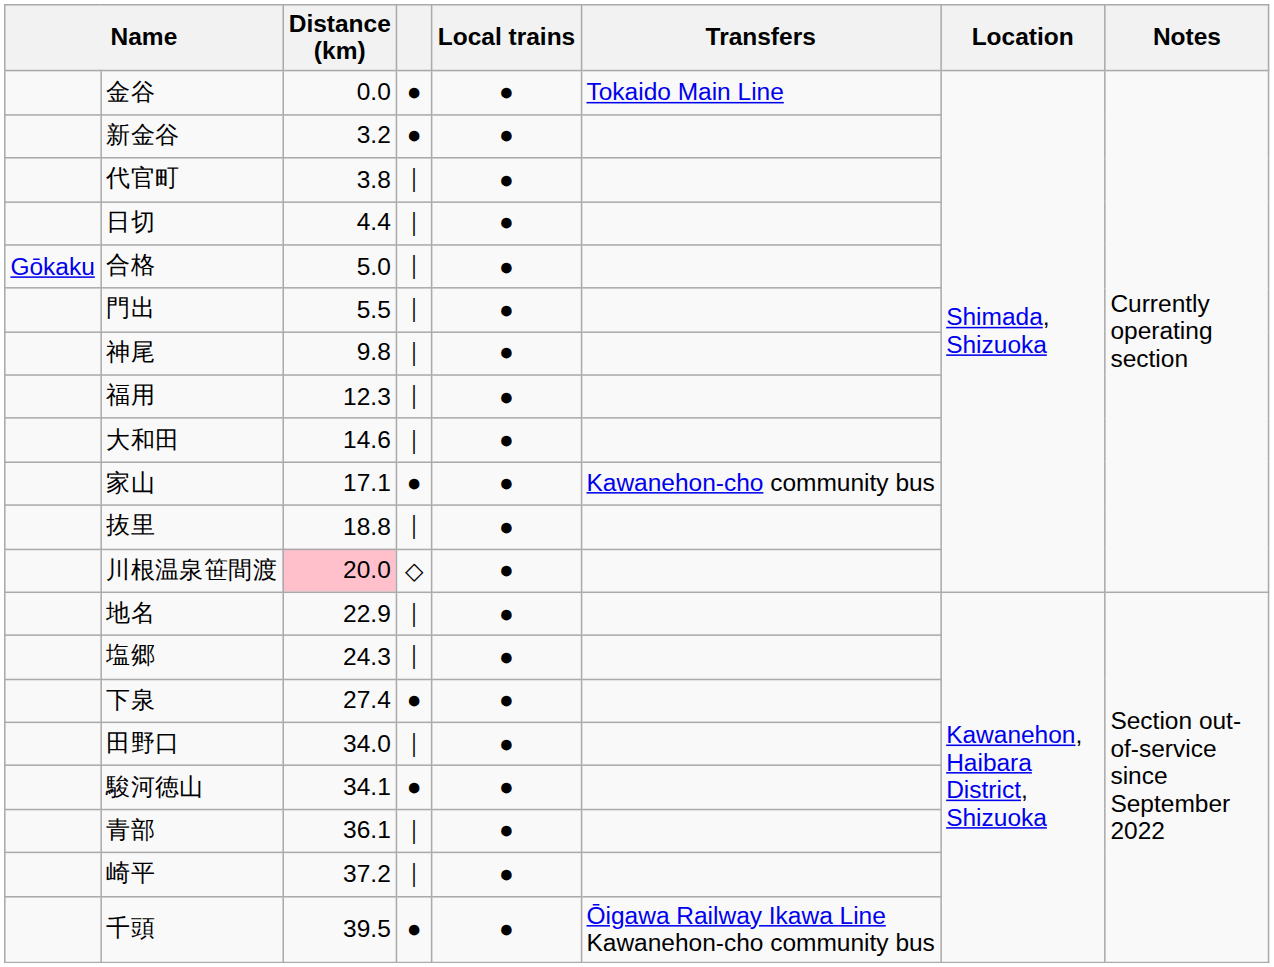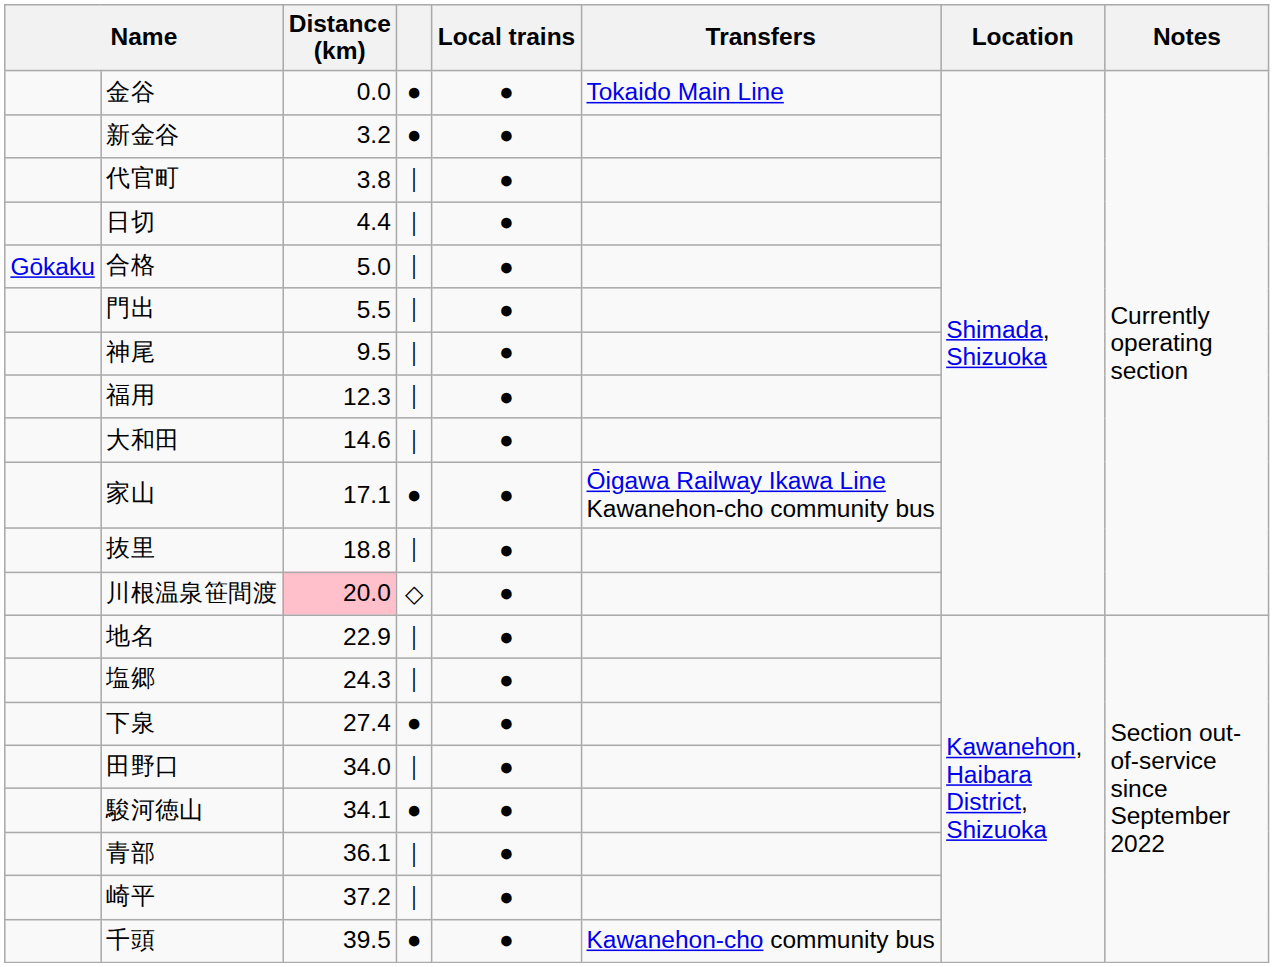神尾 | Distance (km): 9.8 -> 9.5
家山 | Transfers: Kawanehon-cho community bus -> Ōigawa Railway Ikawa Line Kawanehon-cho community bus
千頭 | Transfers: Ōigawa Railway Ikawa Line Kawanehon-cho community bus -> Kawanehon-cho community bus
